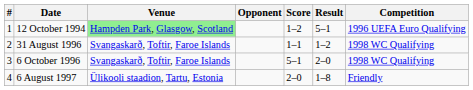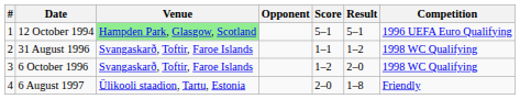12 October 1994 | Score: 1–2 -> 5–1
6 October 1996 | Score: 5–1 -> 1–2
